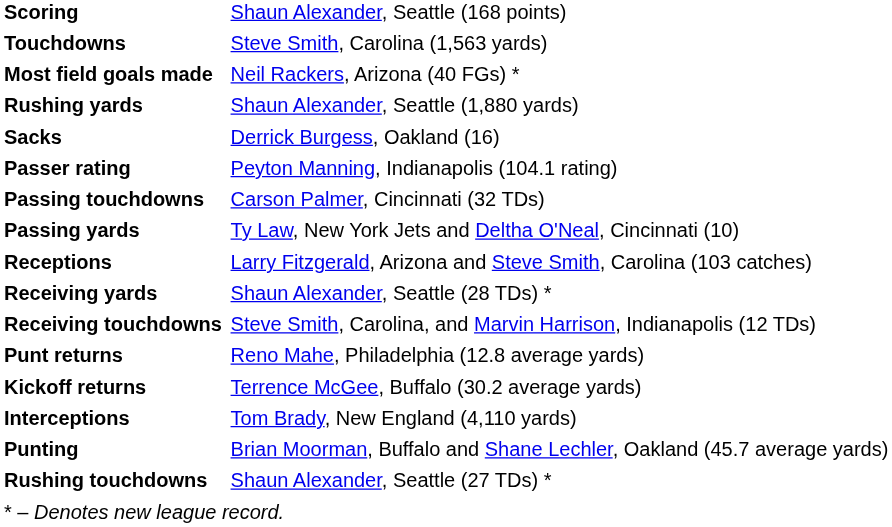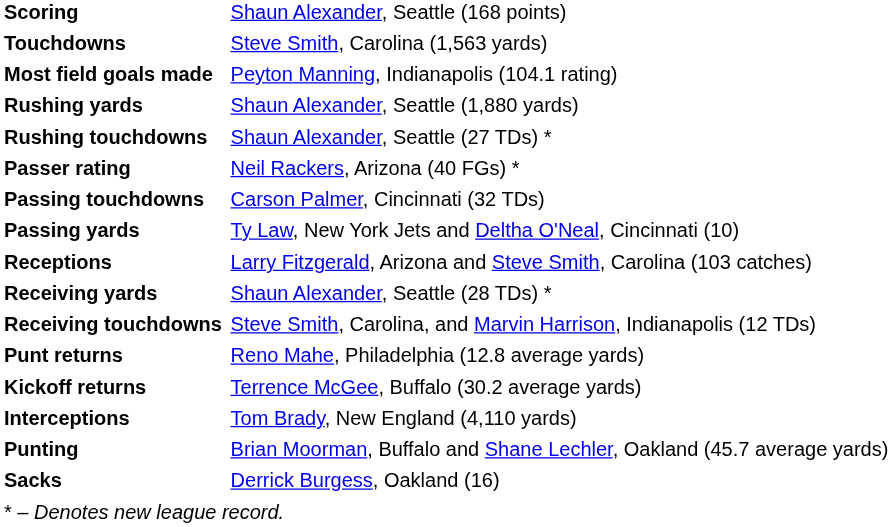Most field goals made | column 2: Neil Rackers, Arizona (40 FGs) * -> Peyton Manning, Indianapolis (104.1 rating)
rows swapped: Rushing touchdowns <-> Sacks
Passer rating | column 2: Peyton Manning, Indianapolis (104.1 rating) -> Neil Rackers, Arizona (40 FGs) *
